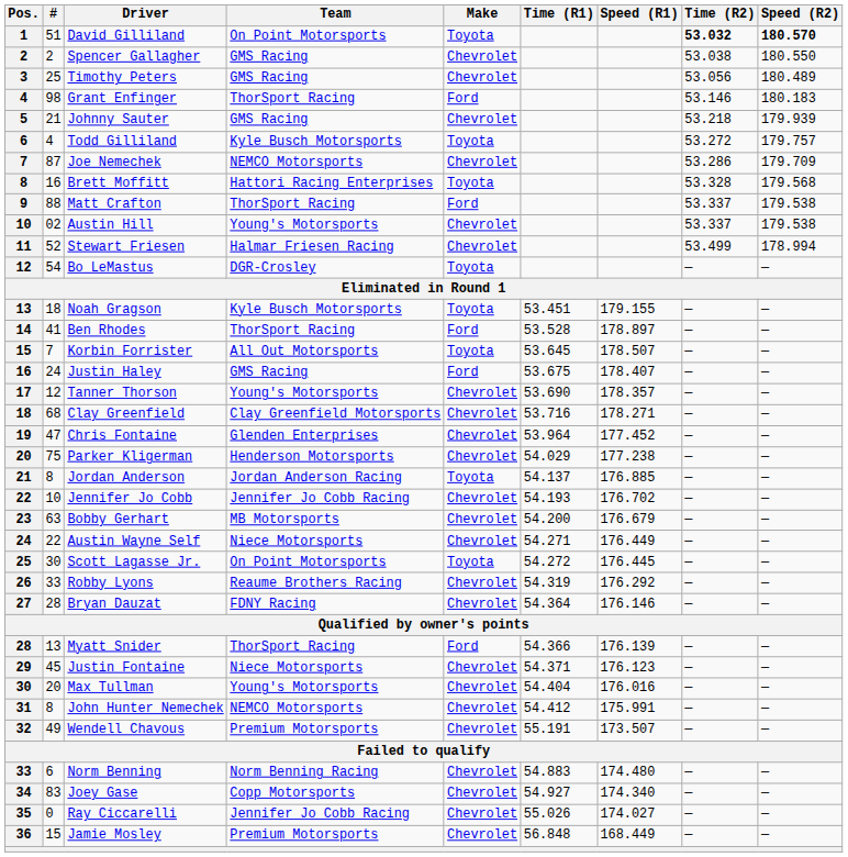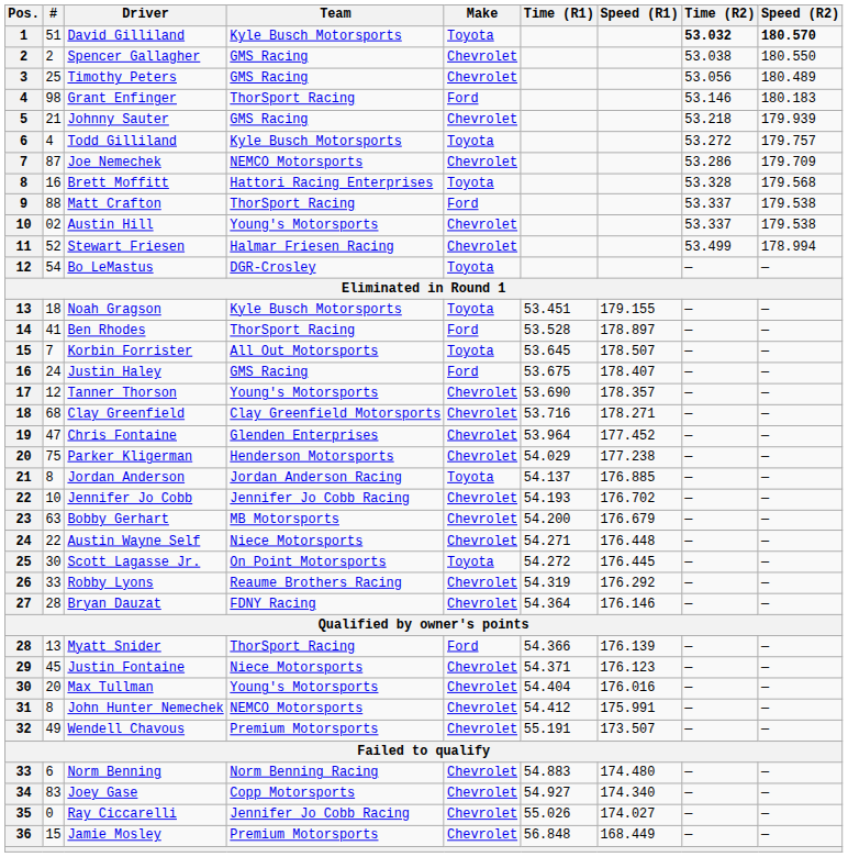David Gilliland | Team: On Point Motorsports -> Kyle Busch Motorsports
Austin Wayne Self | Speed (R1): 176.449 -> 176.448
